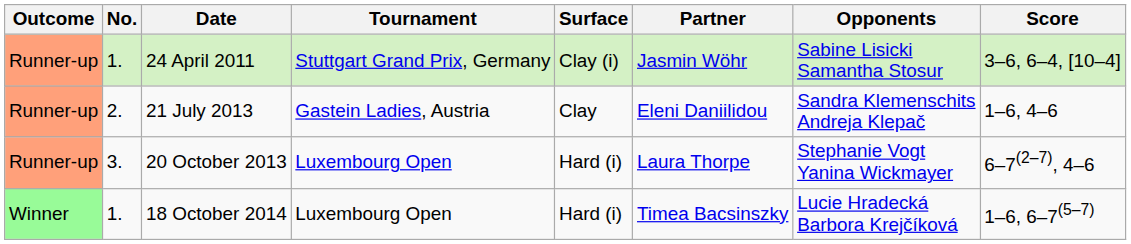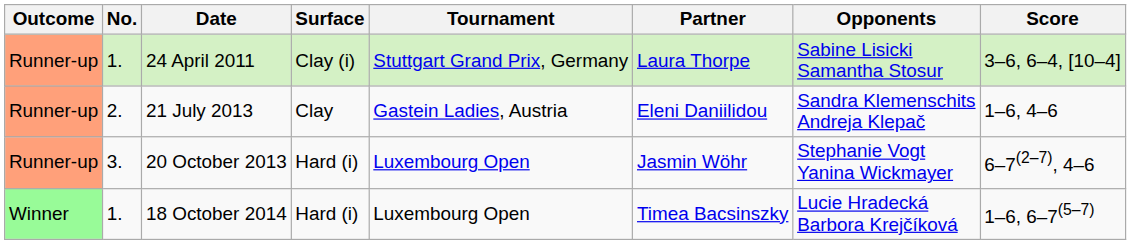columns swapped: Tournament <-> Surface
24 April 2011 | Partner: Jasmin Wöhr -> Laura Thorpe
20 October 2013 | Partner: Laura Thorpe -> Jasmin Wöhr
